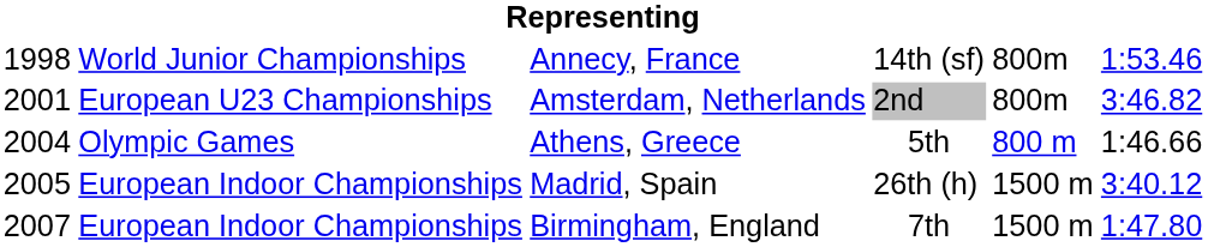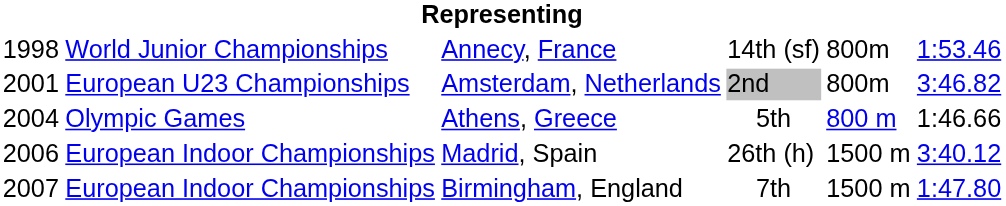Madrid, Spain | column 1: 2005 -> 2006
